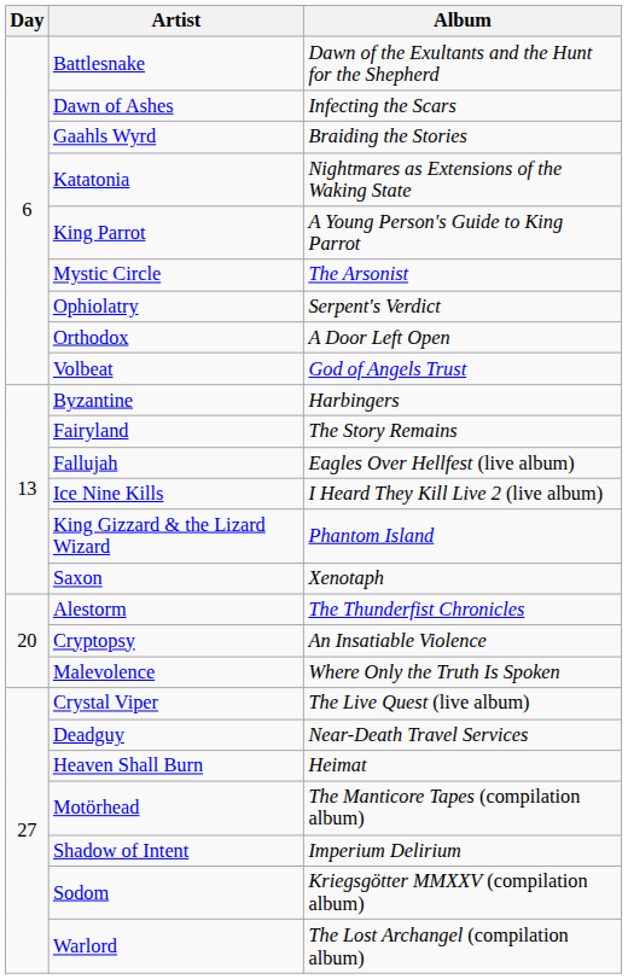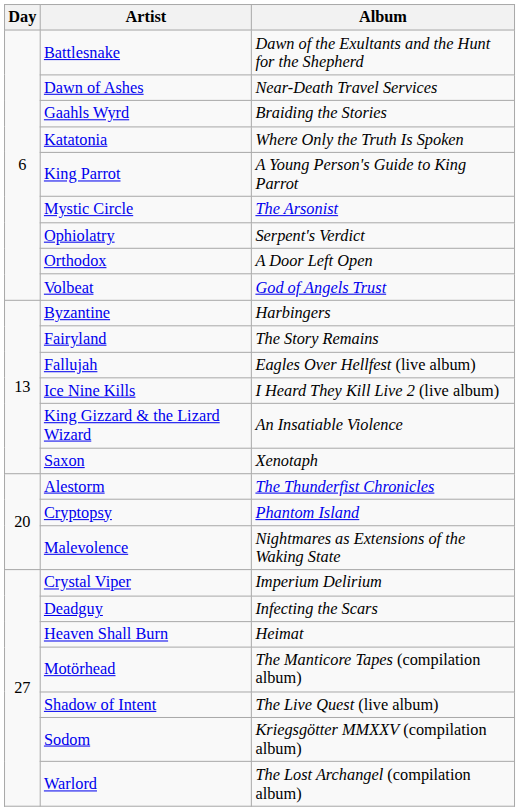Dawn of Ashes | Album: Infecting the Scars -> Near-Death Travel Services
Katatonia | Album: Nightmares as Extensions of the Waking State -> Where Only the Truth Is Spoken
King Gizzard & the Lizard Wizard | Album: Phantom Island -> An Insatiable Violence
Cryptopsy | Album: An Insatiable Violence -> Phantom Island
Malevolence | Album: Where Only the Truth Is Spoken -> Nightmares as Extensions of the Waking State
Crystal Viper | Album: The Live Quest (live album) -> Imperium Delirium
Deadguy | Album: Near-Death Travel Services -> Infecting the Scars
Shadow of Intent | Album: Imperium Delirium -> The Live Quest (live album)
